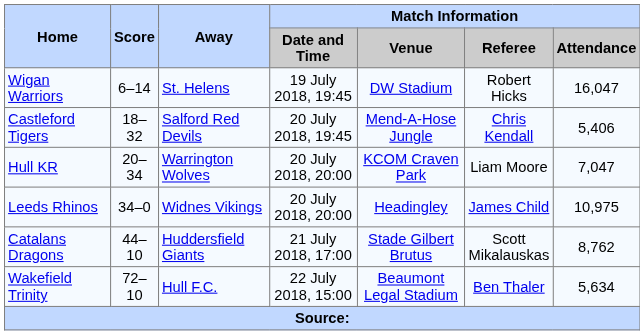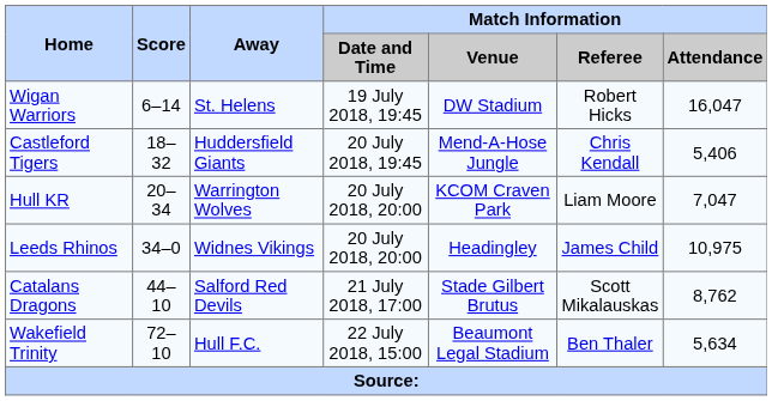Castleford Tigers | Away: Salford Red Devils -> Huddersfield Giants
Catalans Dragons | Away: Huddersfield Giants -> Salford Red Devils
